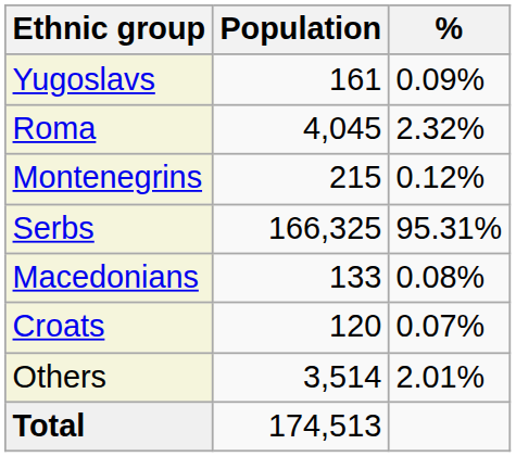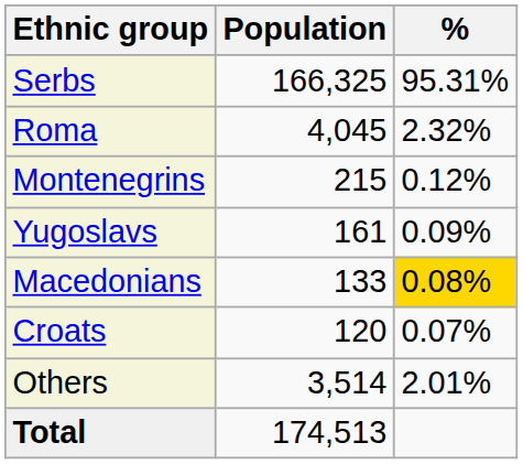rows swapped: Serbs <-> Yugoslavs
Macedonians | %: no background -> gold background
